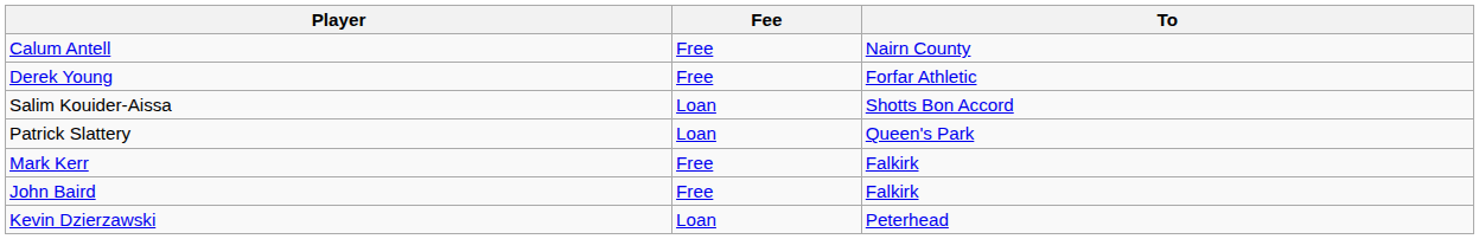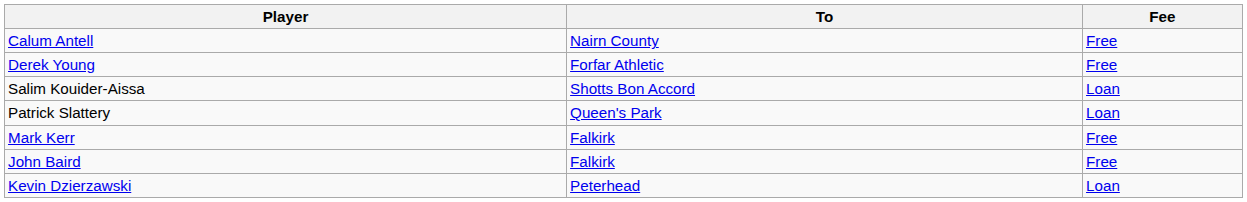columns swapped: To <-> Fee
